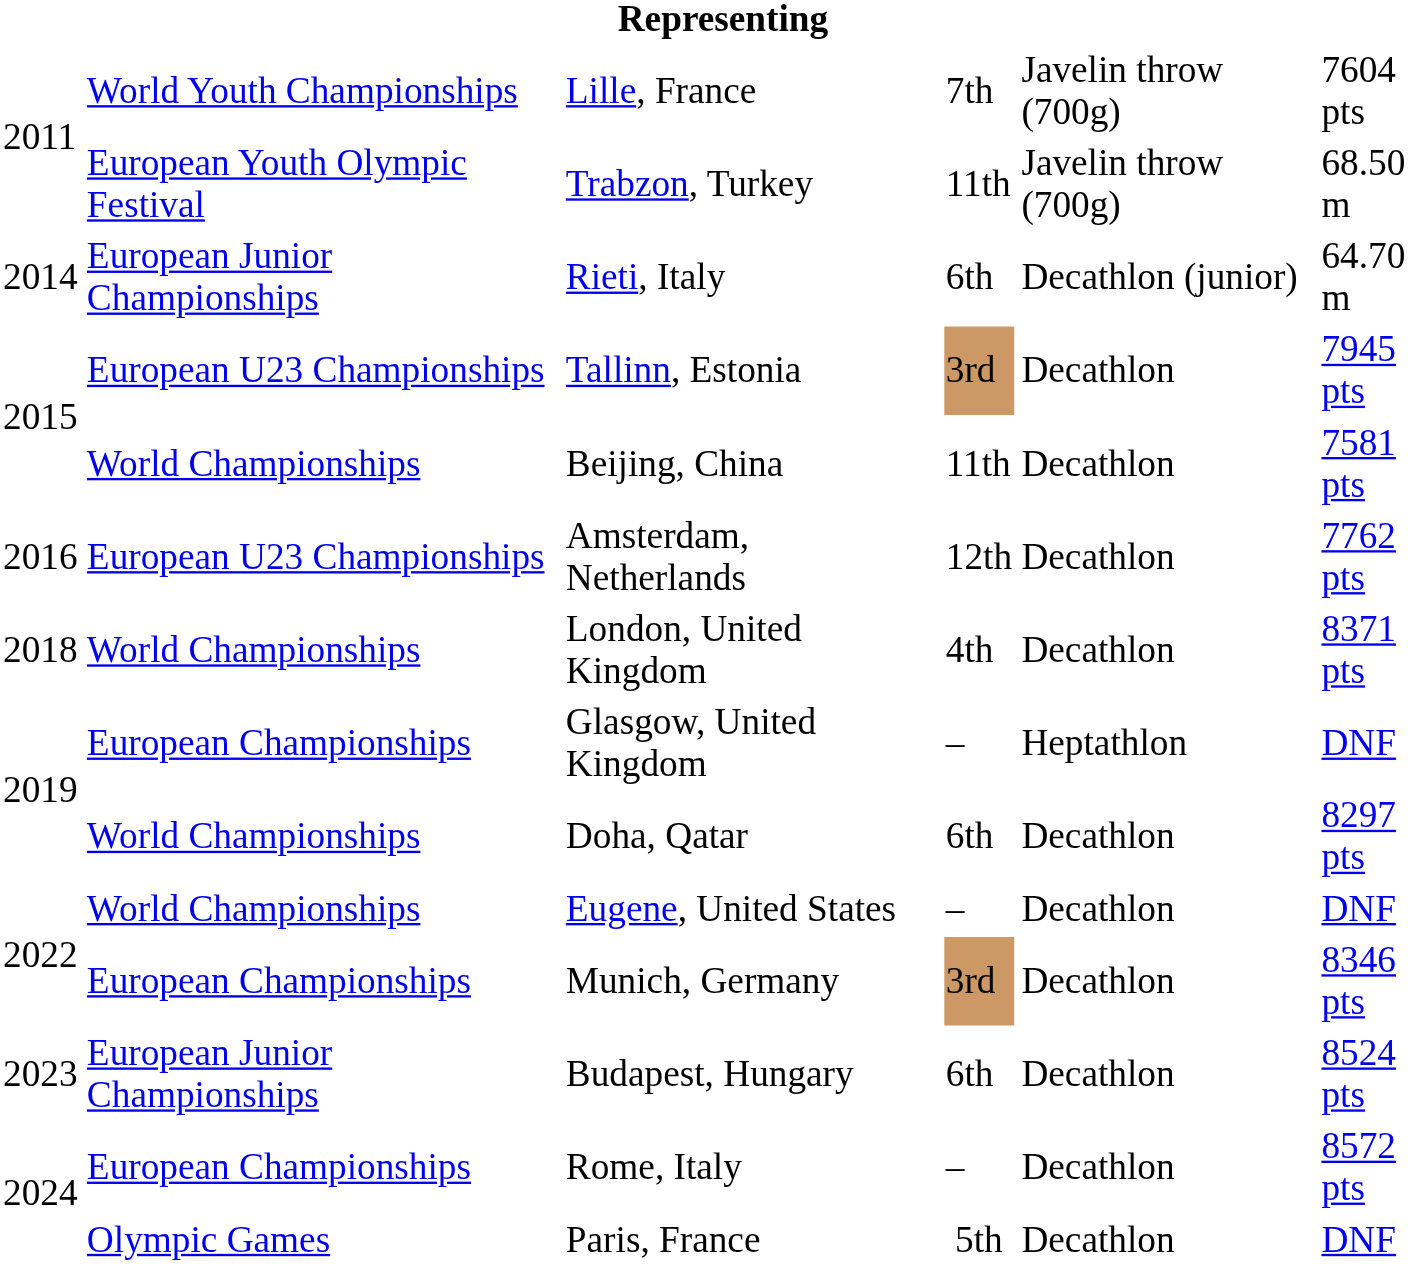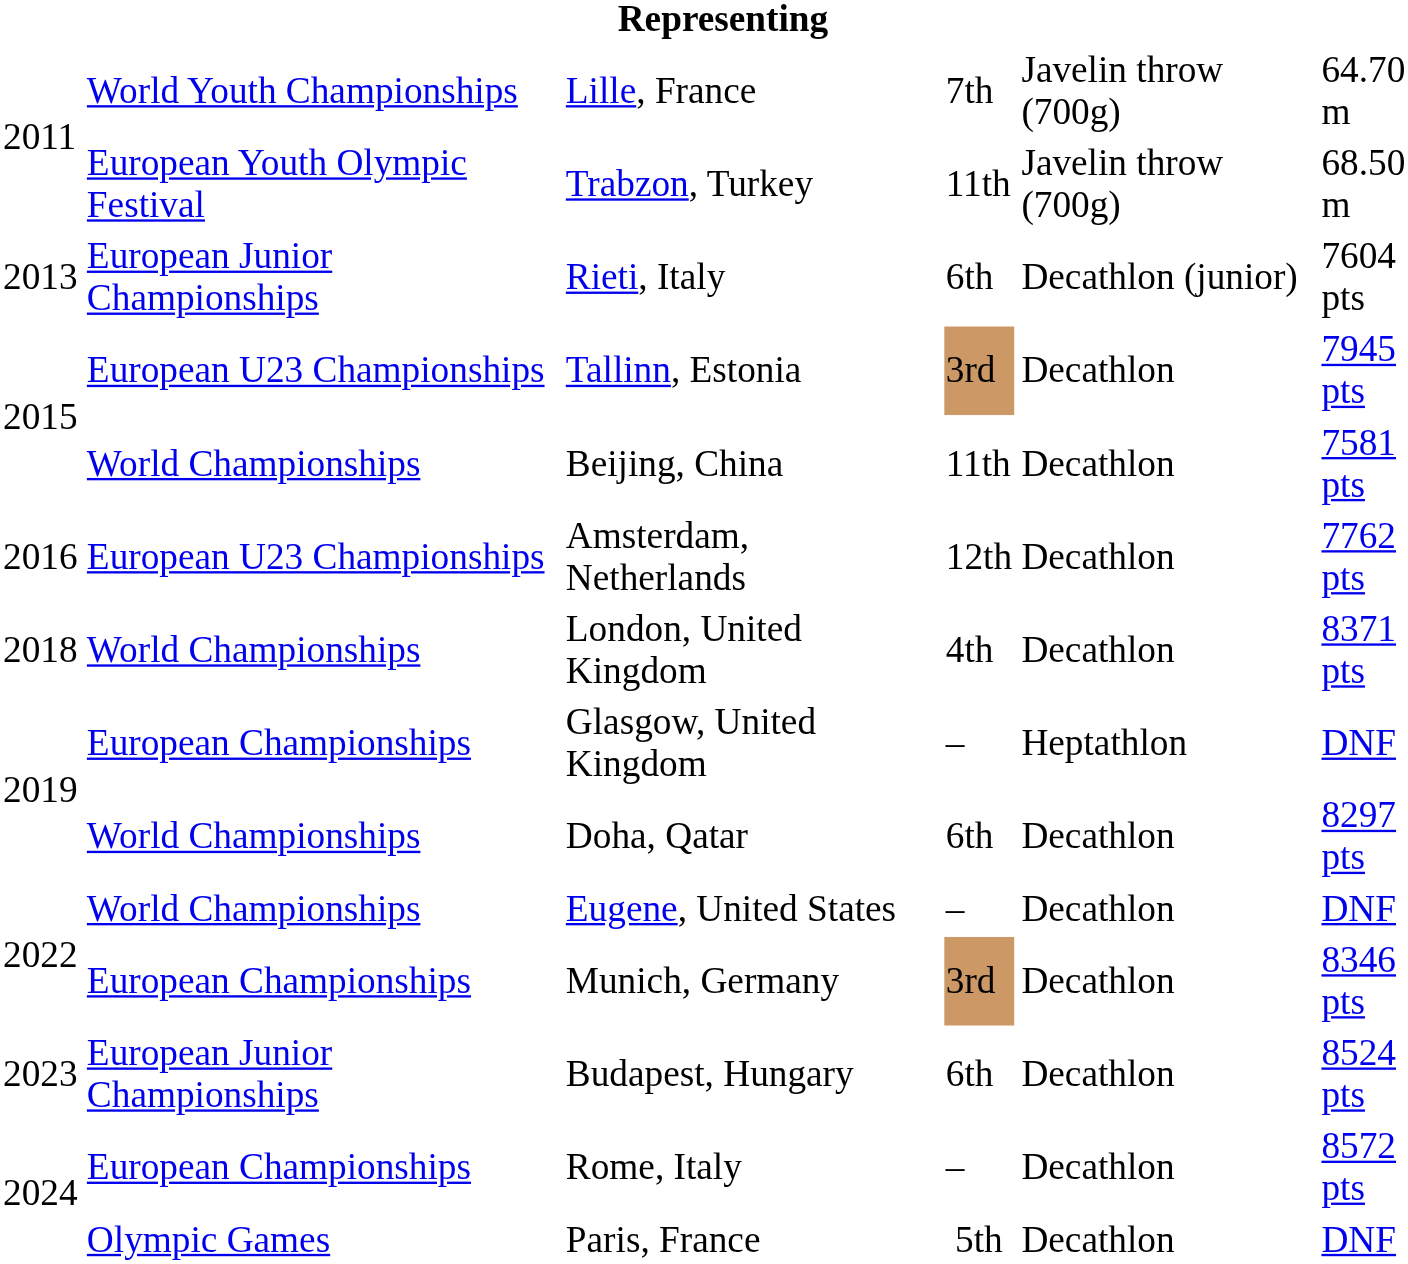Lille, France | column 6: 7604 pts -> 64.70 m
Rieti, Italy | column 1: 2014 -> 2013
Rieti, Italy | column 6: 64.70 m -> 7604 pts
